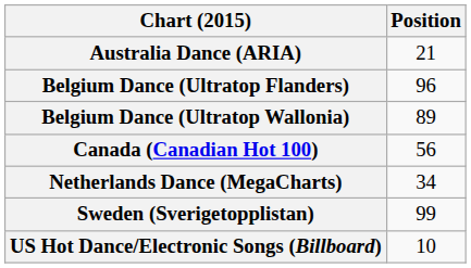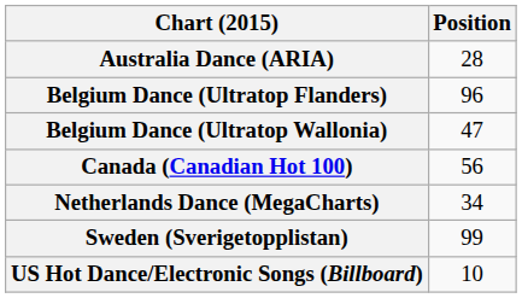Australia Dance (ARIA) | Position: 21 -> 28
Belgium Dance (Ultratop Wallonia) | Position: 89 -> 47
